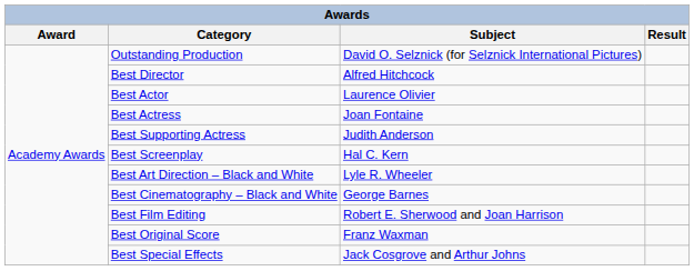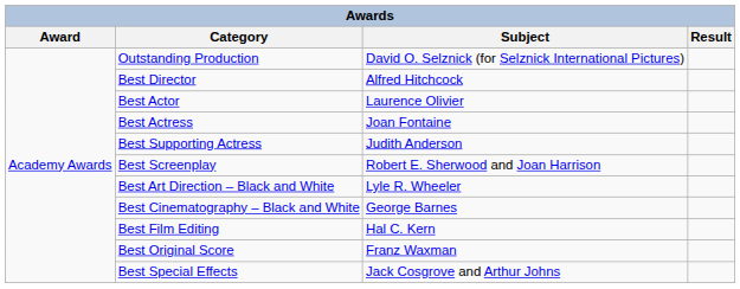Best Screenplay | Subject: Hal C. Kern -> Robert E. Sherwood and Joan Harrison
Best Film Editing | Subject: Robert E. Sherwood and Joan Harrison -> Hal C. Kern
